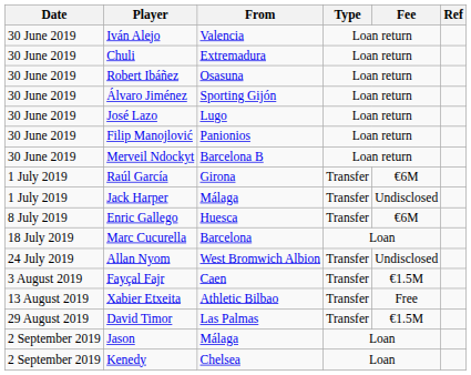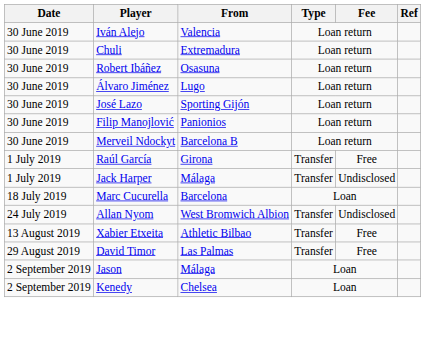Álvaro Jiménez | From: Sporting Gijón -> Lugo
José Lazo | From: Lugo -> Sporting Gijón
Raúl García | Fee: €6M -> Free
- row: 8 July 2019 | Enric Gallego | Huesca | Transfer | €6M
- row: 3 August 2019 | Fayçal Fajr | Caen | Transfer | €1.5M
David Timor | Fee: €1.5M -> Free
